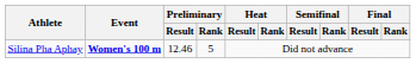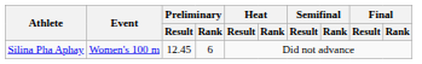Silina Pha Aphay | Event: bold -> normal
Silina Pha Aphay | Preliminary / Result: 12.46 -> 12.45
Silina Pha Aphay | Preliminary / Rank: 5 -> 6
